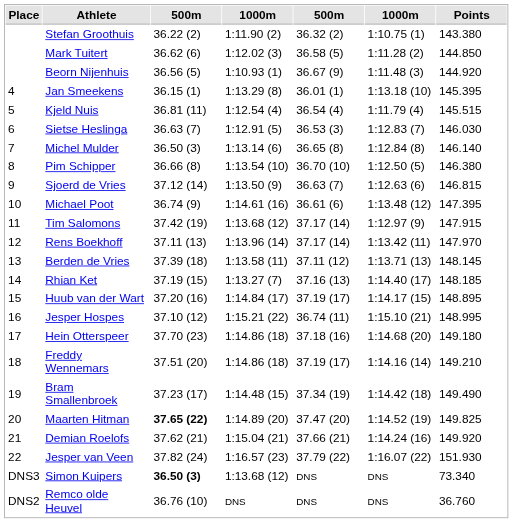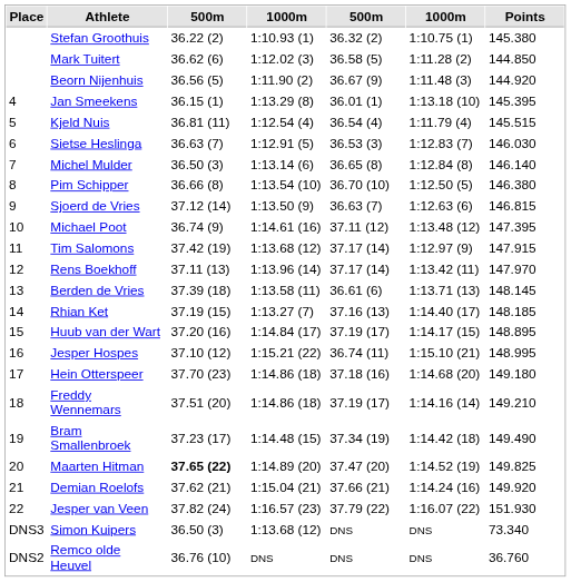Stefan Groothuis | column 4: 1:11.90 (2) -> 1:10.93 (1)
Stefan Groothuis | Points: 143.380 -> 145.380
Beorn Nijenhuis | column 4: 1:10.93 (1) -> 1:11.90 (2)
Michael Poot | column 5: 36.61 (6) -> 37.11 (12)
Berden de Vries | column 5: 37.11 (12) -> 36.61 (6)
Simon Kuipers | column 3: bold -> normal
